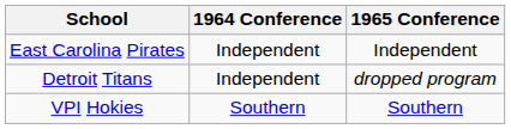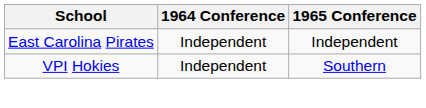- row: Detroit Titans | Independent | dropped program
VPI Hokies | 1964 Conference: Southern -> Independent
